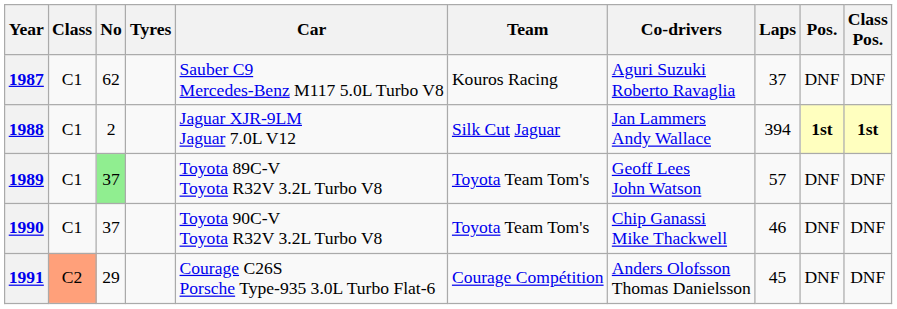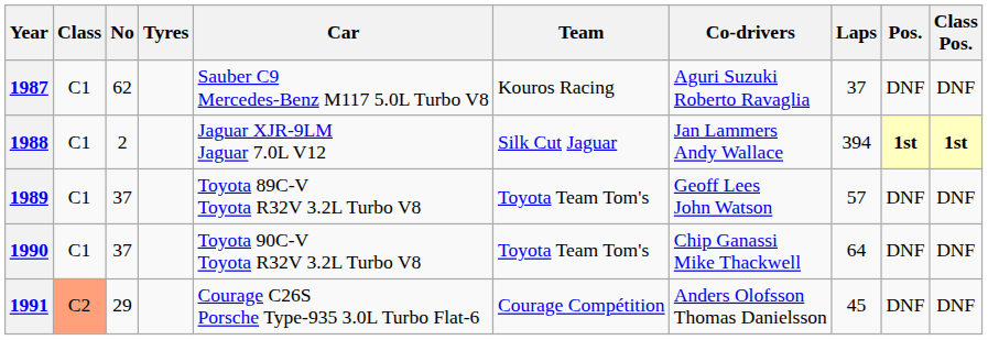1989 | No: lightgreen background -> no background
1990 | Laps: 46 -> 64
